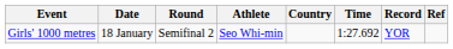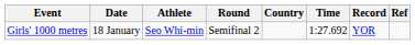columns swapped: Round <-> Athlete
